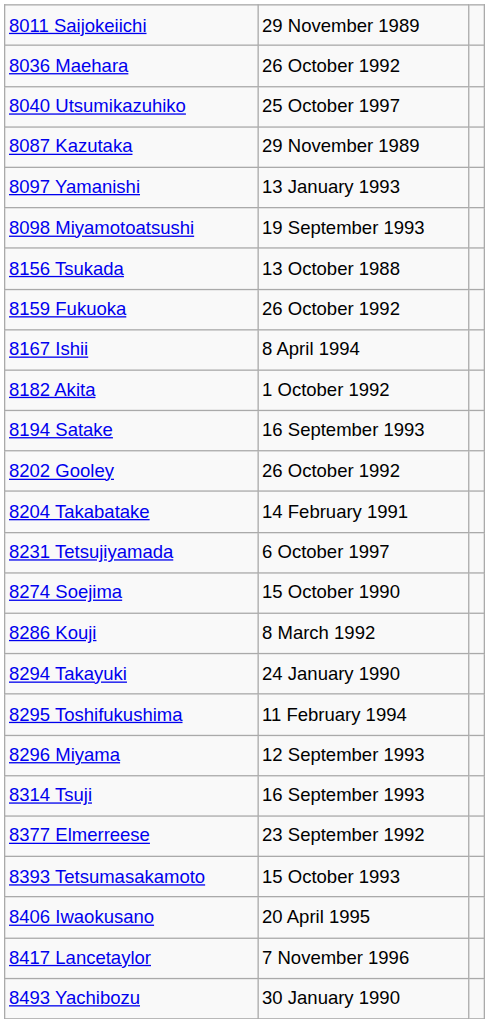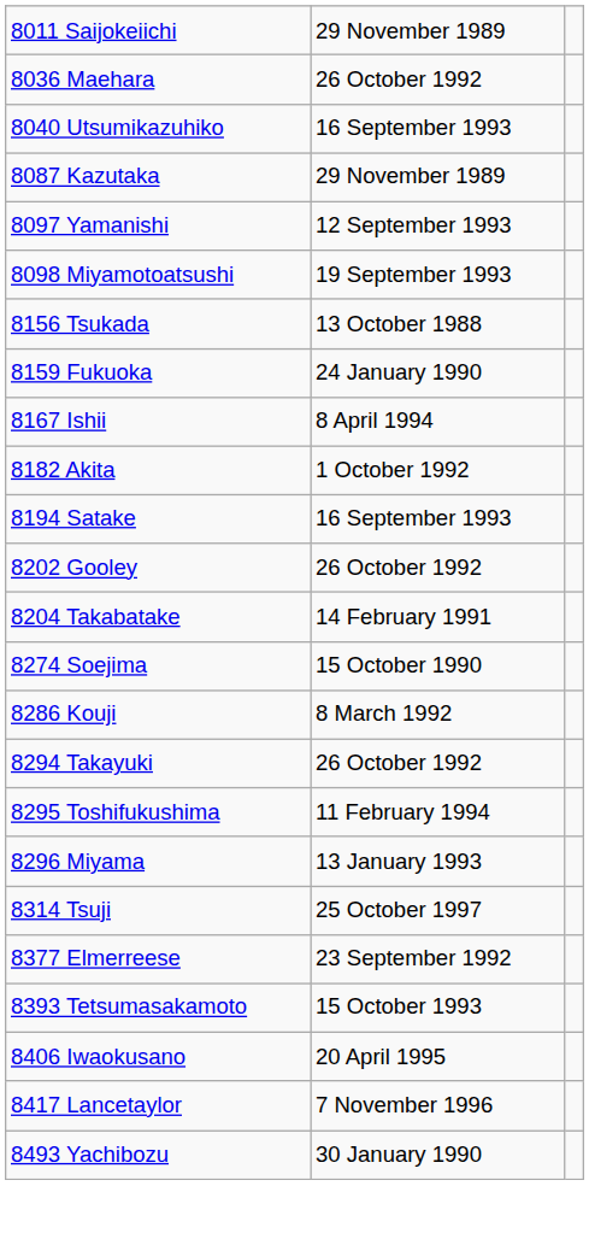8040 Utsumikazuhiko | column 2: 25 October 1997 -> 16 September 1993
8097 Yamanishi | column 2: 13 January 1993 -> 12 September 1993
8159 Fukuoka | column 2: 26 October 1992 -> 24 January 1990
- row: 8231 Tetsujiyamada | 6 October 1997
8294 Takayuki | column 2: 24 January 1990 -> 26 October 1992
8296 Miyama | column 2: 12 September 1993 -> 13 January 1993
8314 Tsuji | column 2: 16 September 1993 -> 25 October 1997
